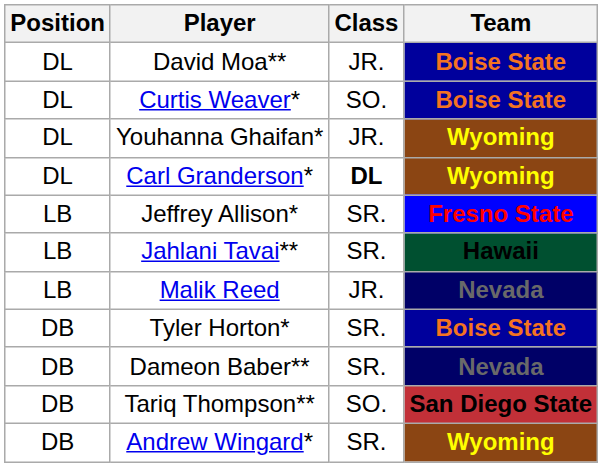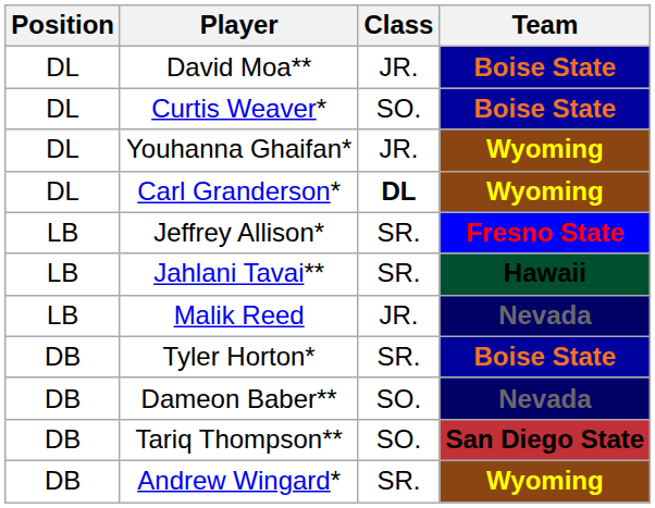Dameon Baber** | Class: SR. -> SO.
